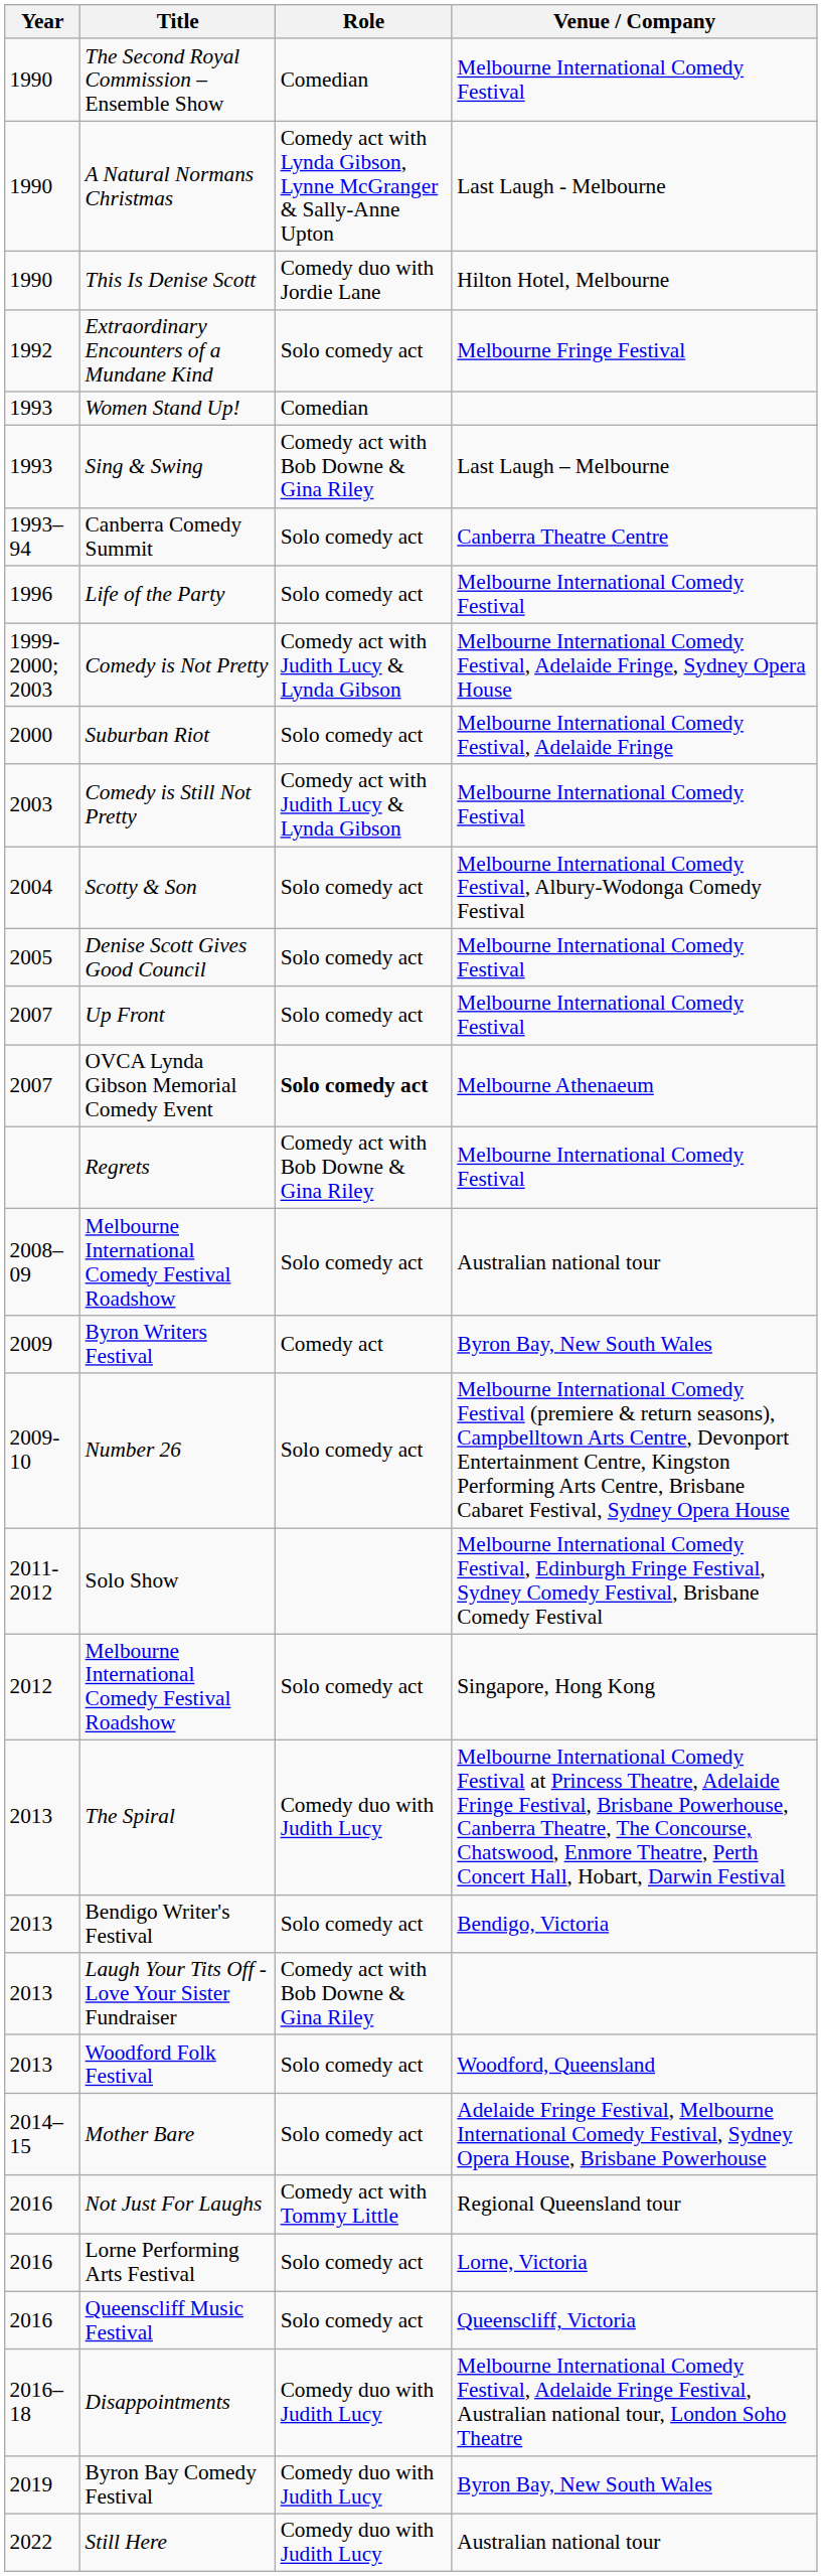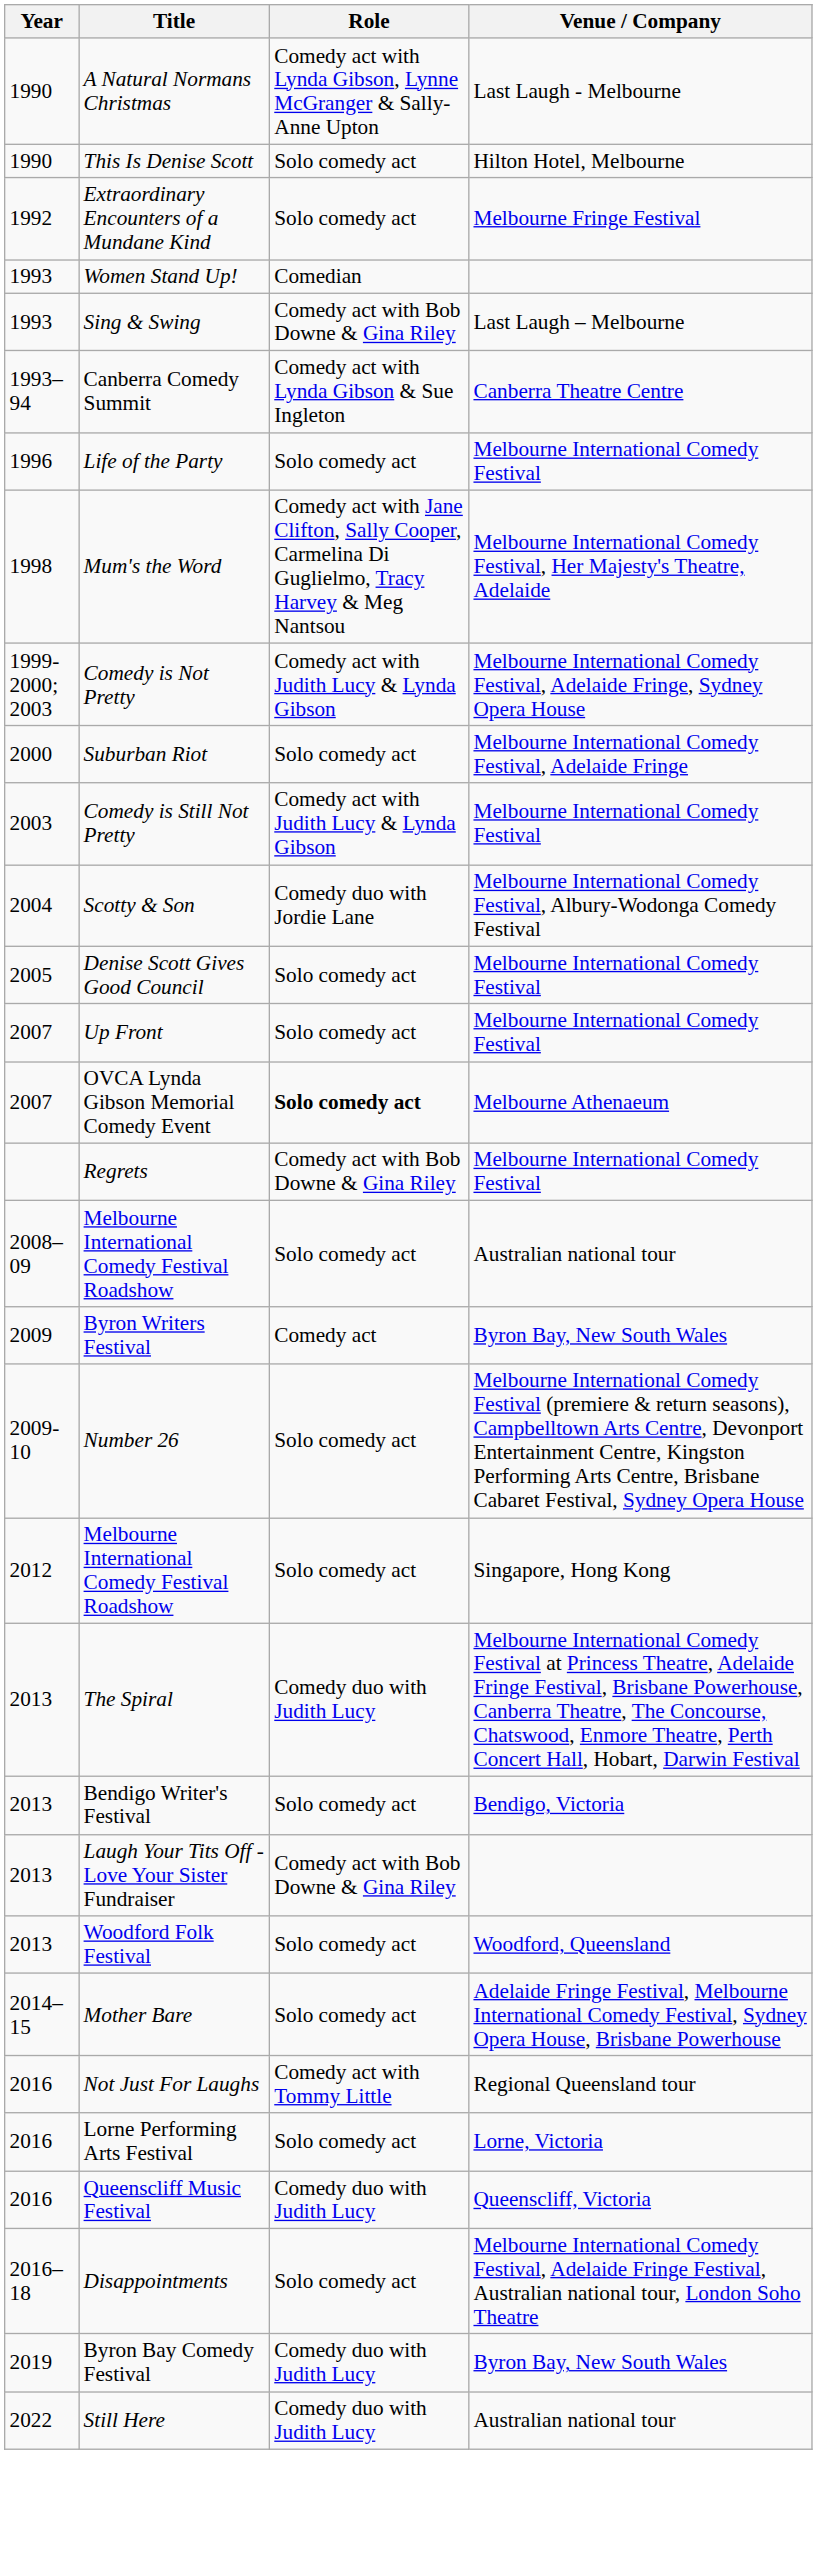- row: 1990 | The Second Royal Commission – Ensemble Show | Comedian | Melbourne International Comedy Festival
This Is Denise Scott | Role: Comedy duo with Jordie Lane -> Solo comedy act
Canberra Comedy Summit | Role: Solo comedy act -> Comedy act with Lynda Gibson & Sue Ingleton
+ row: 1998 | Mum's the Word | Comedy act with Jane Clifton, Sally Cooper, Carmelina Di Guglielmo, Tracy Harvey & Meg Nantsou | Melbourne International Comedy Festival, Her Majesty's Theatre, Adelaide
Scotty & Son | Role: Solo comedy act -> Comedy duo with Jordie Lane
- row: 2011-2012 | Solo Show | Melbourne International Comedy Festival, Edinburgh Fringe Festival, Sydney Comedy Festival, Brisbane Comedy Festival
Queenscliff Music Festival | Role: Solo comedy act -> Comedy duo with Judith Lucy
Disappointments | Role: Comedy duo with Judith Lucy -> Solo comedy act
